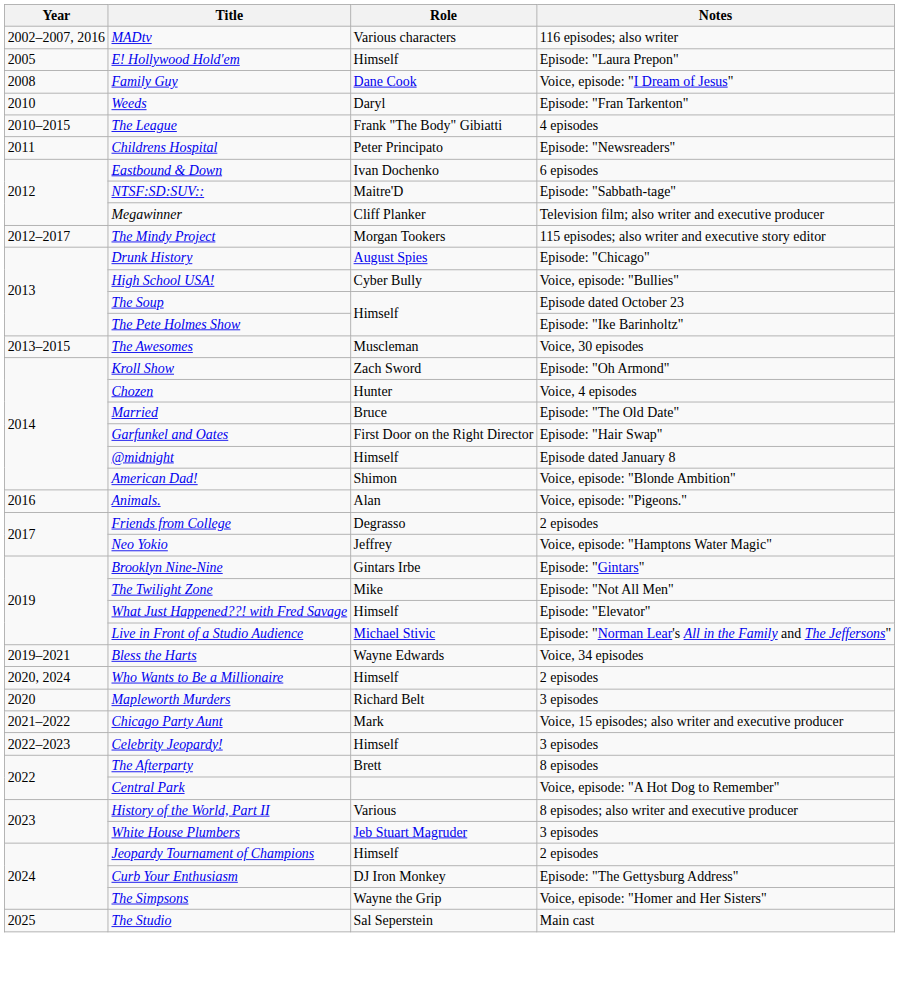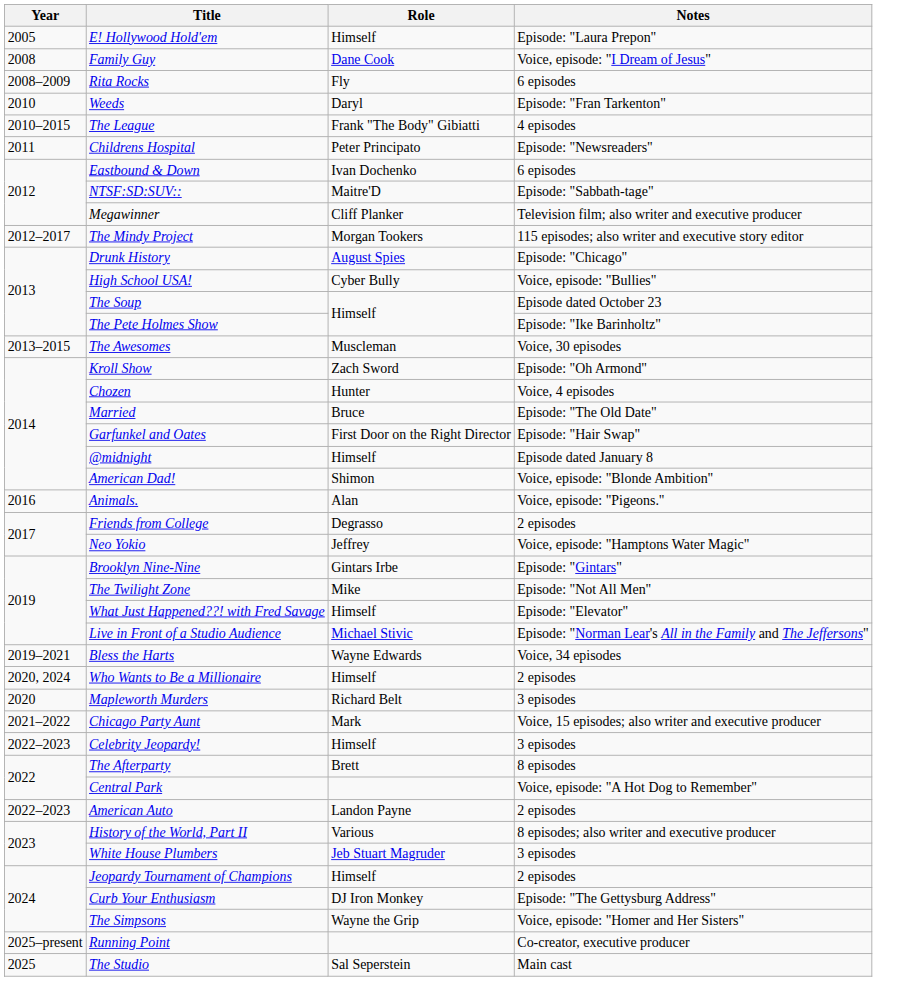- row: 2002–2007, 2016 | MADtv | Various characters | 116 episodes; also writer
+ row: 2008–2009 | Rita Rocks | Fly | 6 episodes
+ row: 2022–2023 | American Auto | Landon Payne | 2 episodes
+ row: 2025–present | Running Point | Co-creator, executive producer
